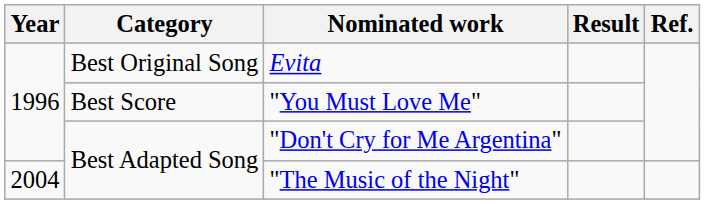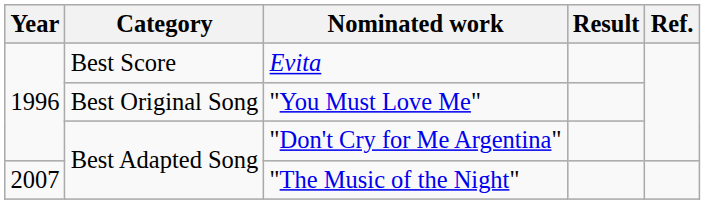Evita | Category: Best Original Song -> Best Score
"You Must Love Me" | Category: Best Score -> Best Original Song
"The Music of the Night" | Year: 2004 -> 2007
